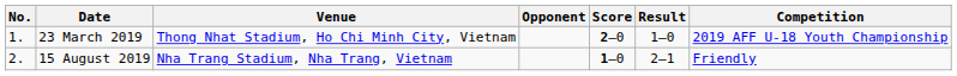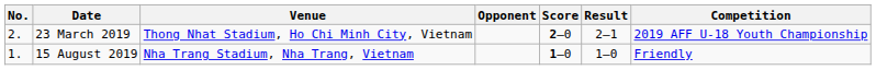23 March 2019 | No.: 1. -> 2.
23 March 2019 | Result: 1–0 -> 2–1
15 August 2019 | No.: 2. -> 1.
15 August 2019 | Result: 2–1 -> 1–0
